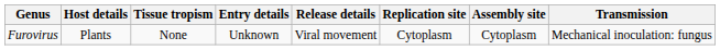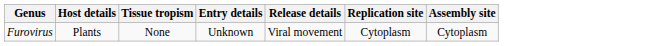- column: Transmission | Mechanical inoculation: fungus
